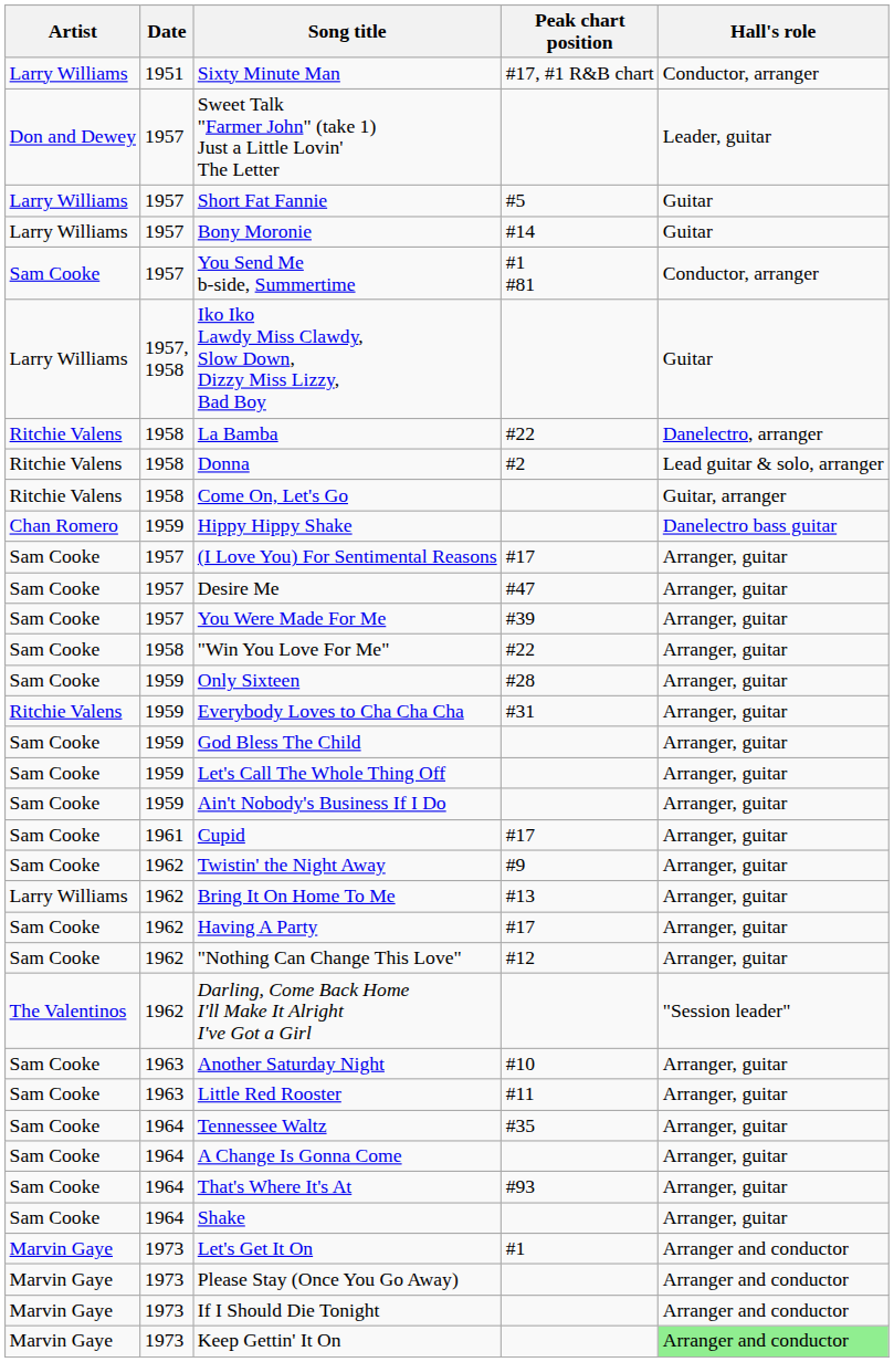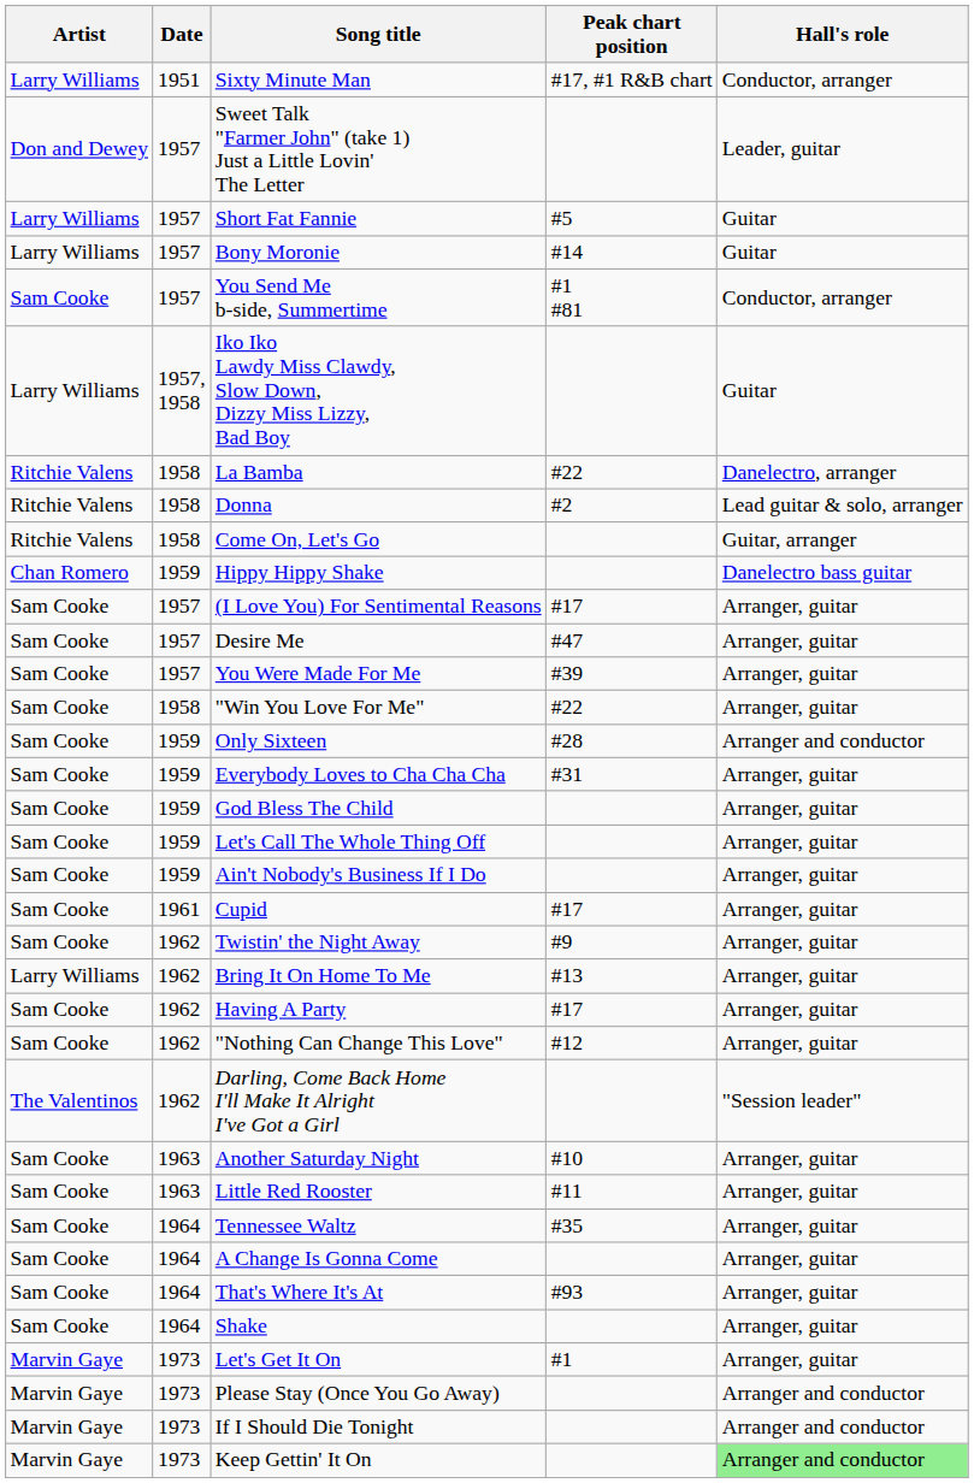Only Sixteen | Hall's role: Arranger, guitar -> Arranger and conductor
Everybody Loves to Cha Cha Cha | Artist: Ritchie Valens -> Sam Cooke
Let's Get It On | Hall's role: Arranger and conductor -> Arranger, guitar
